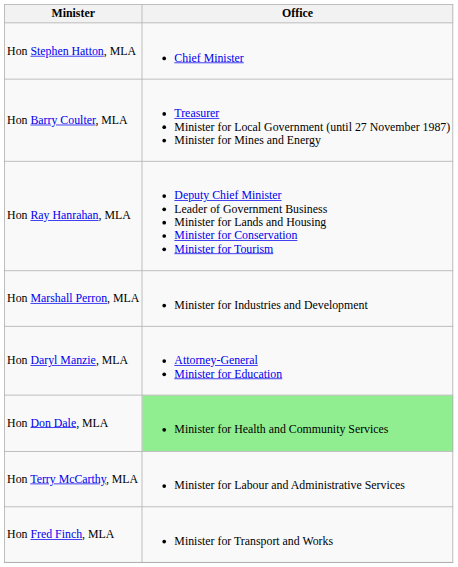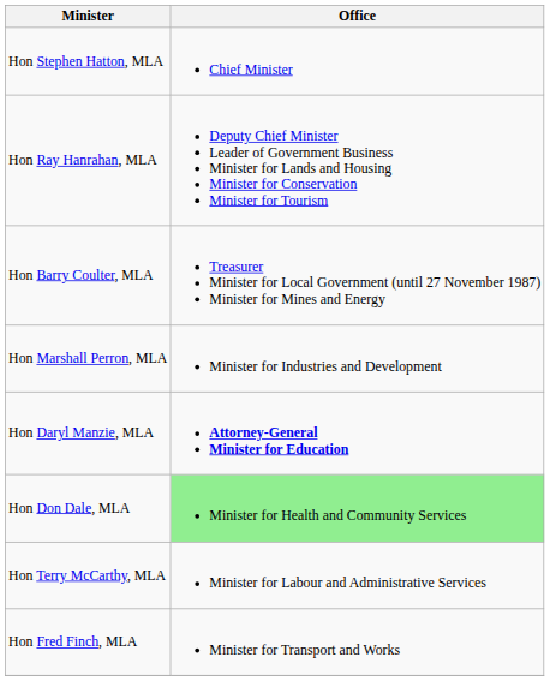rows swapped: Hon Ray Hanrahan, MLA <-> Hon Barry Coulter, MLA
Hon Daryl Manzie, MLA | Office: normal -> bold
